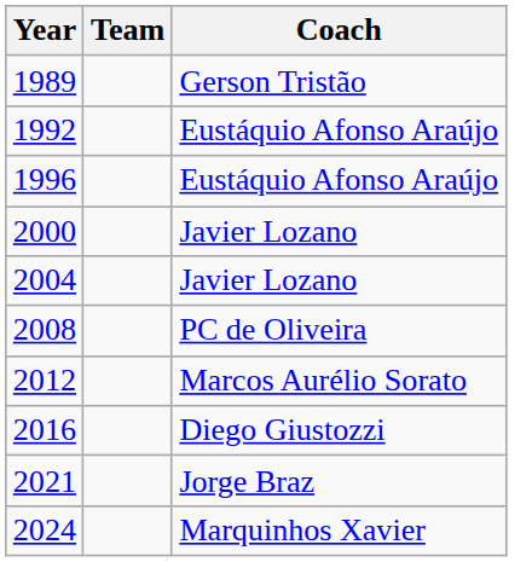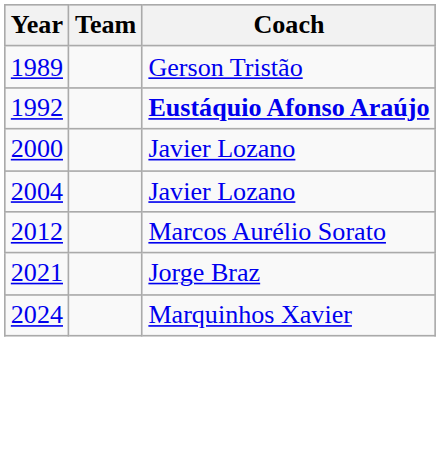1992 | Coach: normal -> bold
- row: 1996 | Eustáquio Afonso Araújo
- row: 2008 | PC de Oliveira
- row: 2016 | Diego Giustozzi
